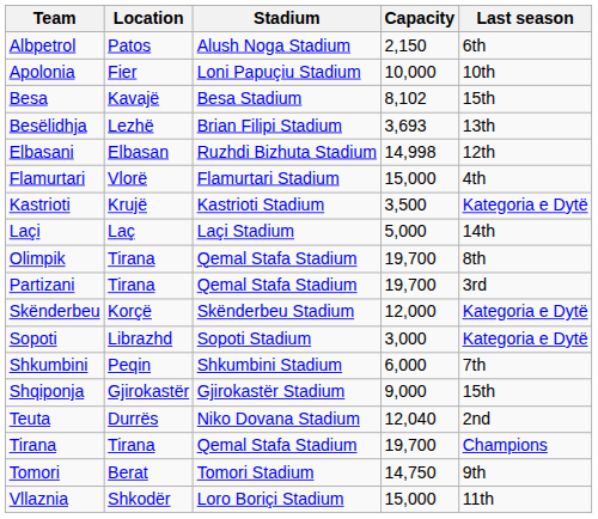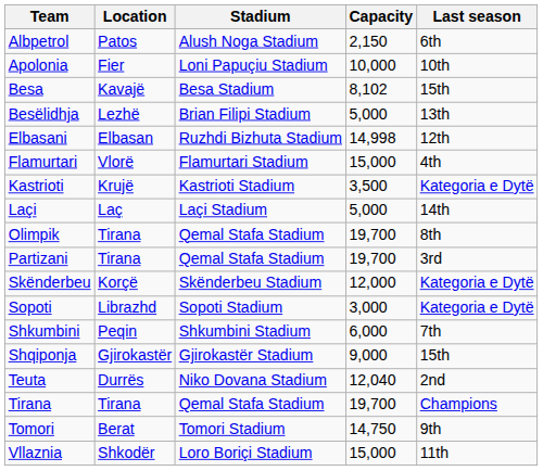Besëlidhja | Capacity: 3,693 -> 5,000
